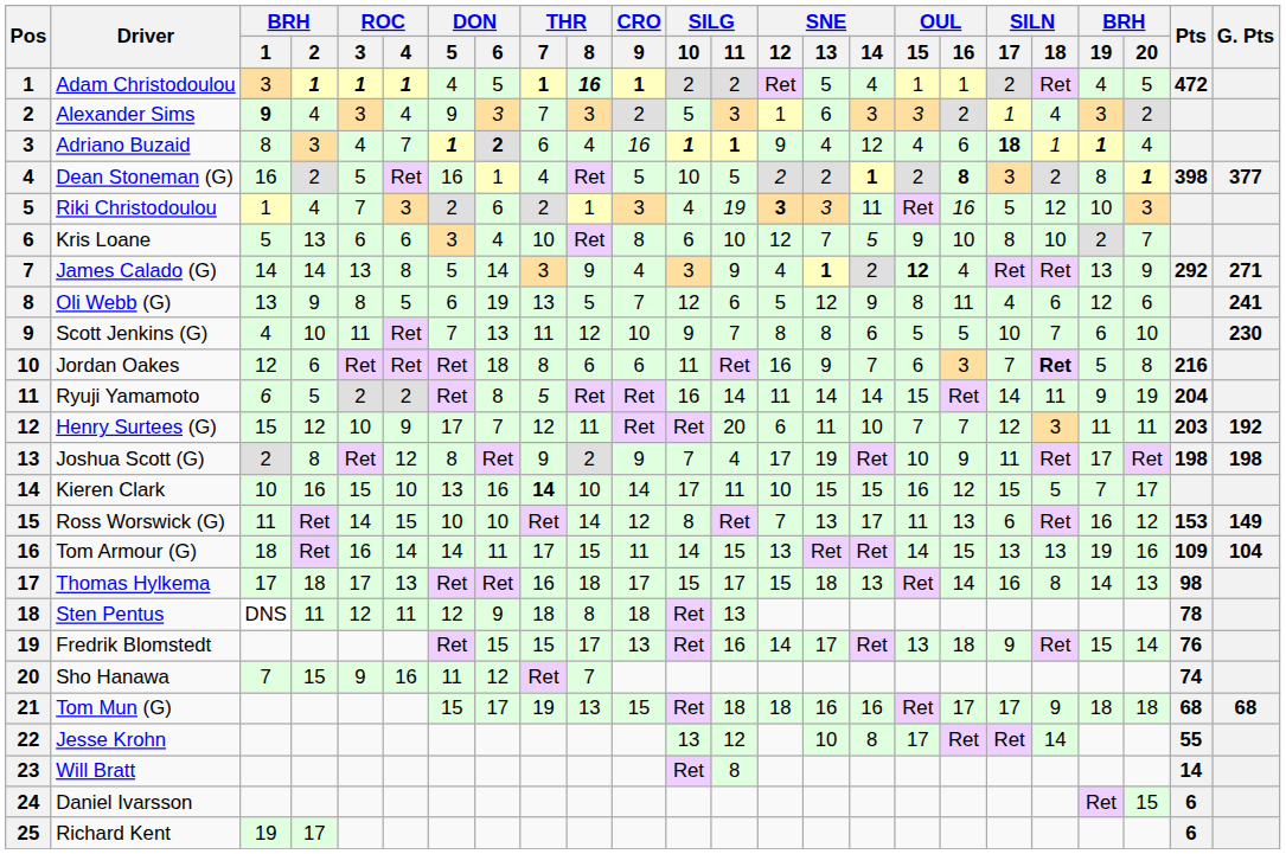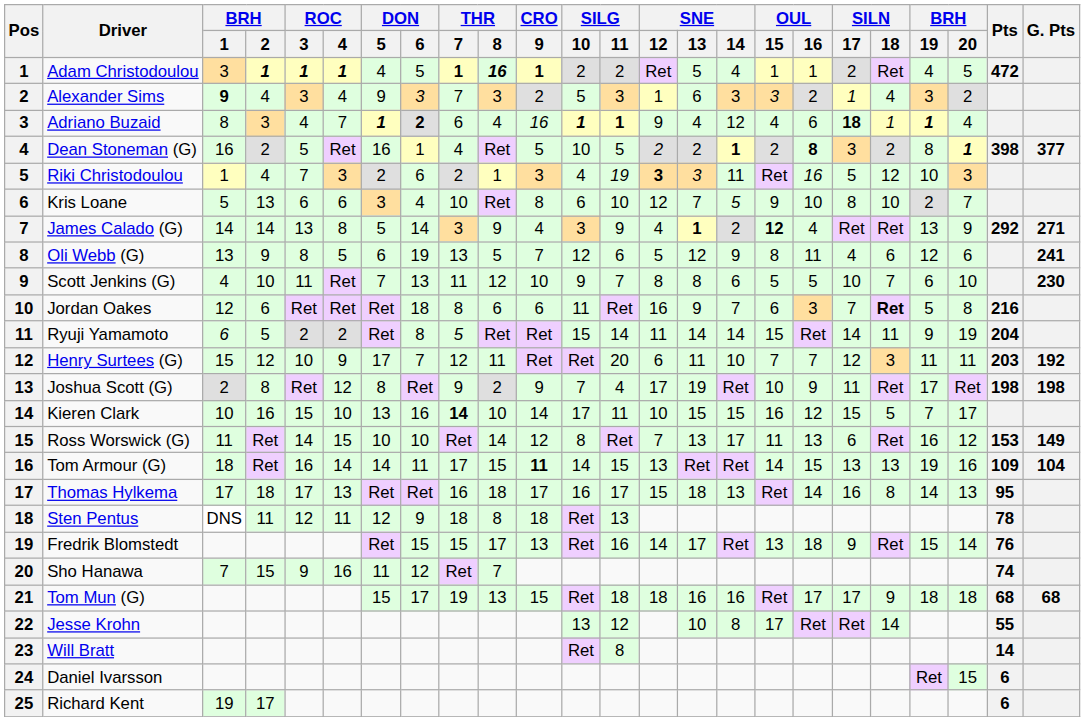Ryuji Yamamoto | SILG / 10: 16 -> 15
Tom Armour (G) | CRO / 9: normal -> bold
Thomas Hylkema | SILG / 10: 15 -> 16
Thomas Hylkema | Pts: 98 -> 95
